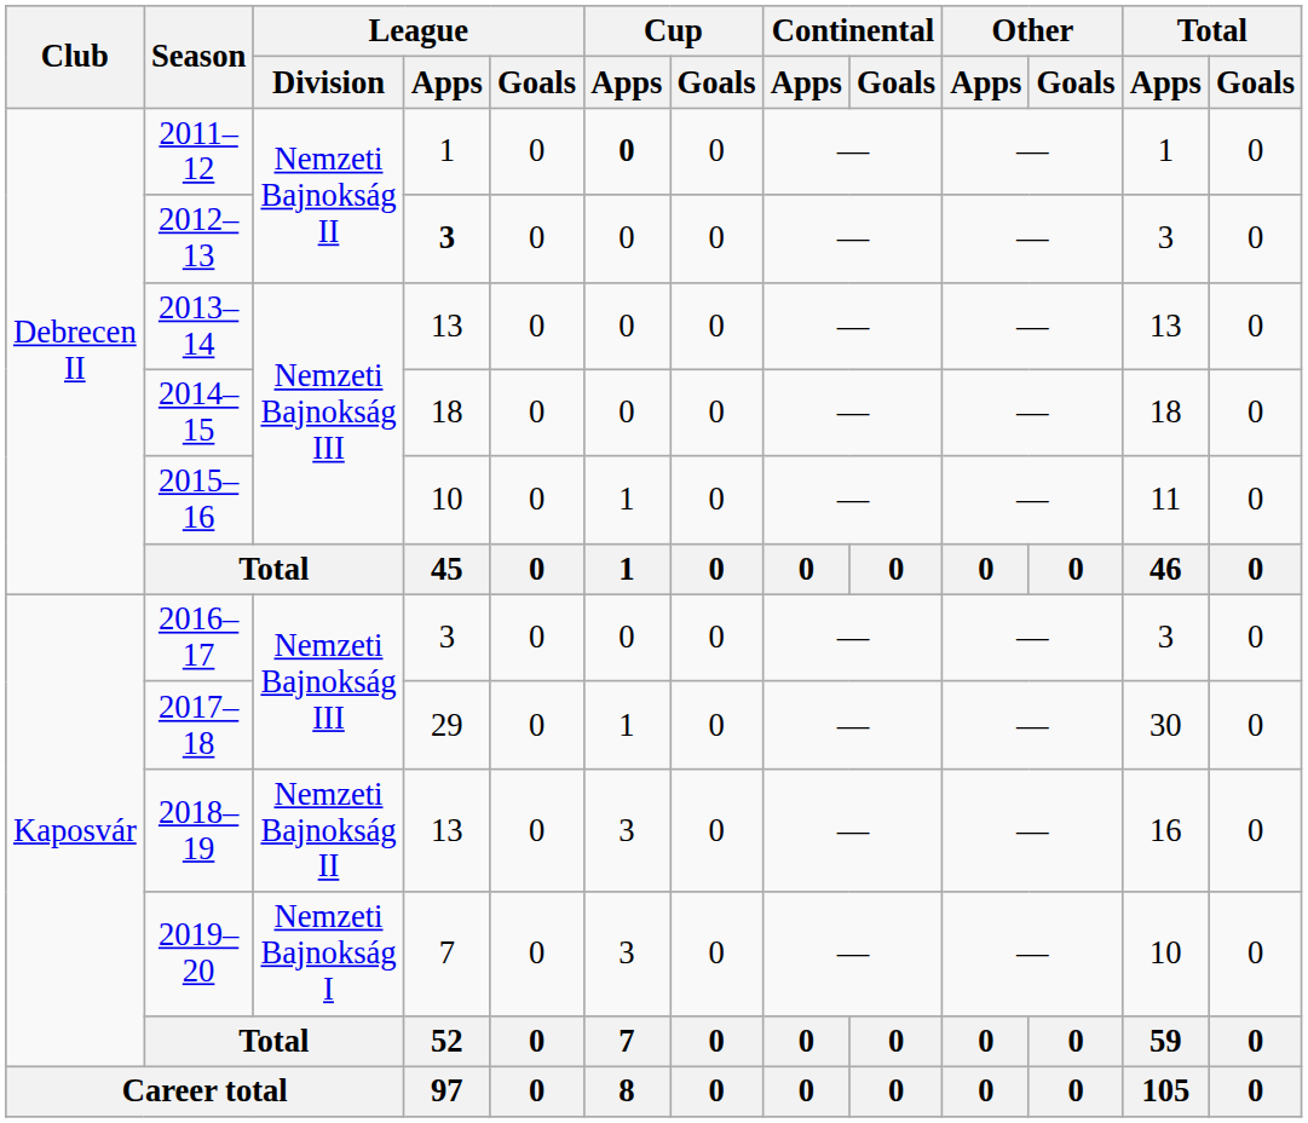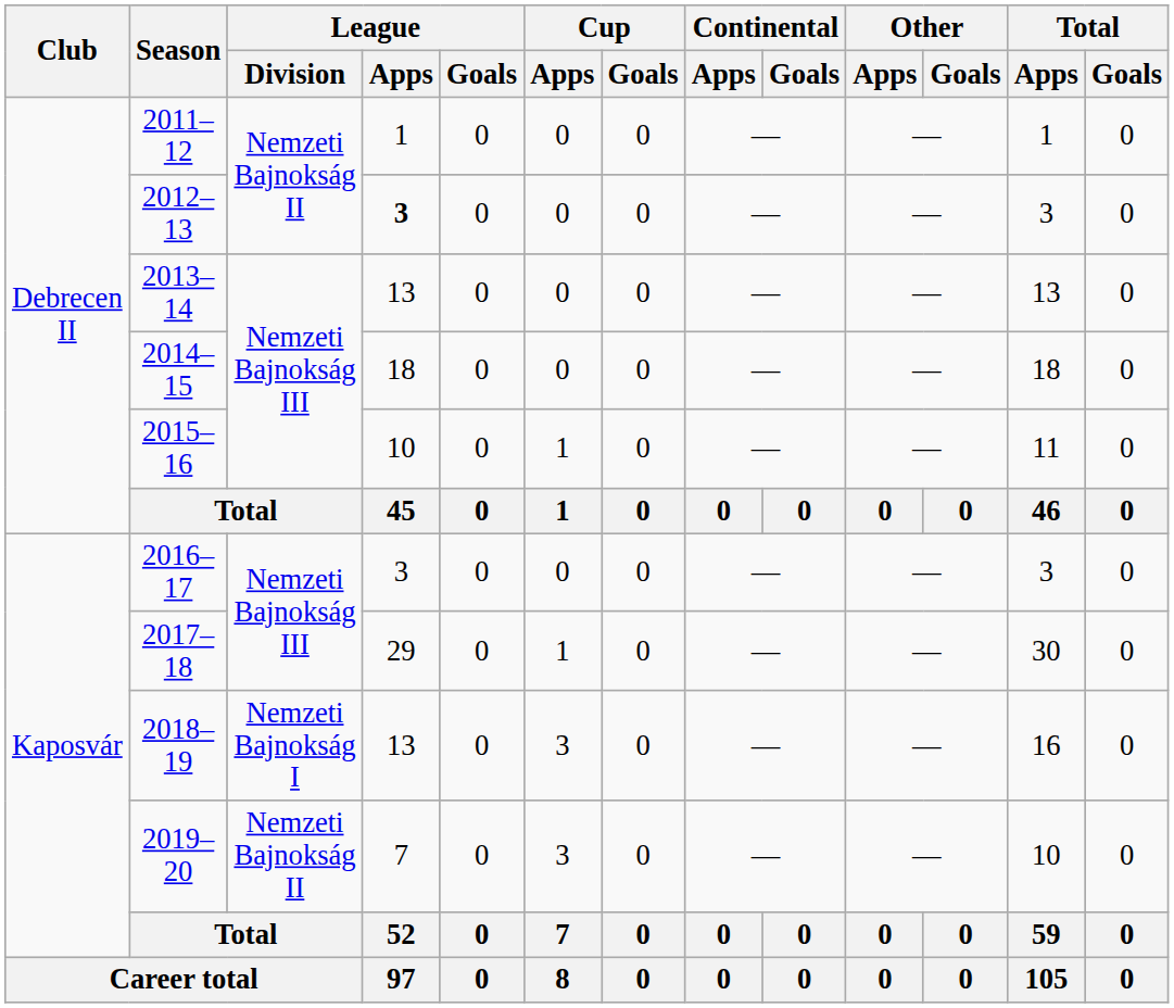2011–12 | Cup / Apps: bold -> normal
2018–19 | League / Division: Nemzeti Bajnokság II -> Nemzeti Bajnokság I
2019–20 | League / Division: Nemzeti Bajnokság I -> Nemzeti Bajnokság II
